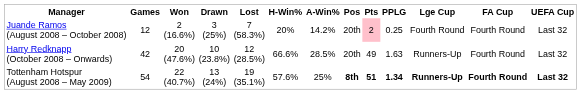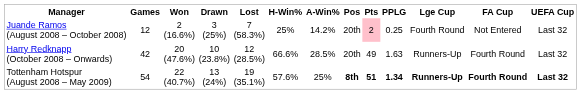Juande Ramos (August 2008 – October 2008) | H-Win%: 20% -> 25%
Juande Ramos (August 2008 – October 2008) | FA Cup: Fourth Round -> Not Entered
